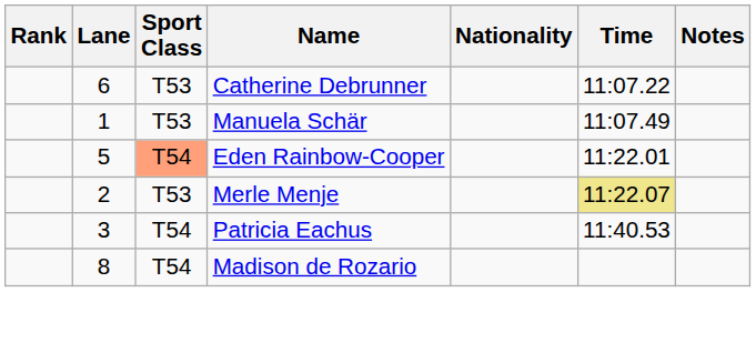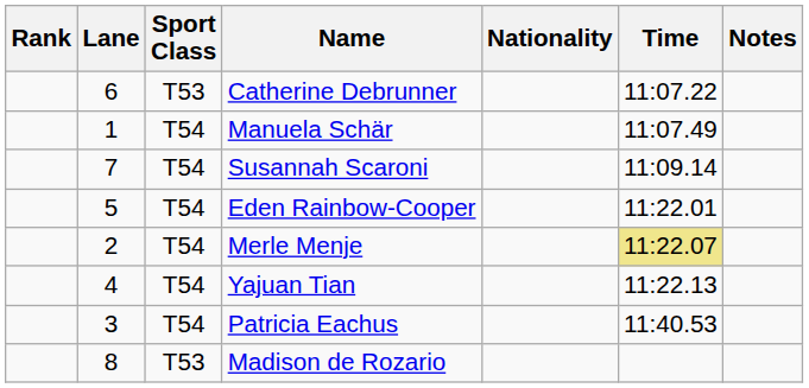Manuela Schär | Sport Class: T53 -> T54
+ row: 7 | T54 | Susannah Scaroni | 11:09.14
Eden Rainbow-Cooper | Sport Class: lightsalmon background -> no background
Merle Menje | Sport Class: T53 -> T54
+ row: 4 | T54 | Yajuan Tian | 11:22.13
Madison de Rozario | Sport Class: T54 -> T53
